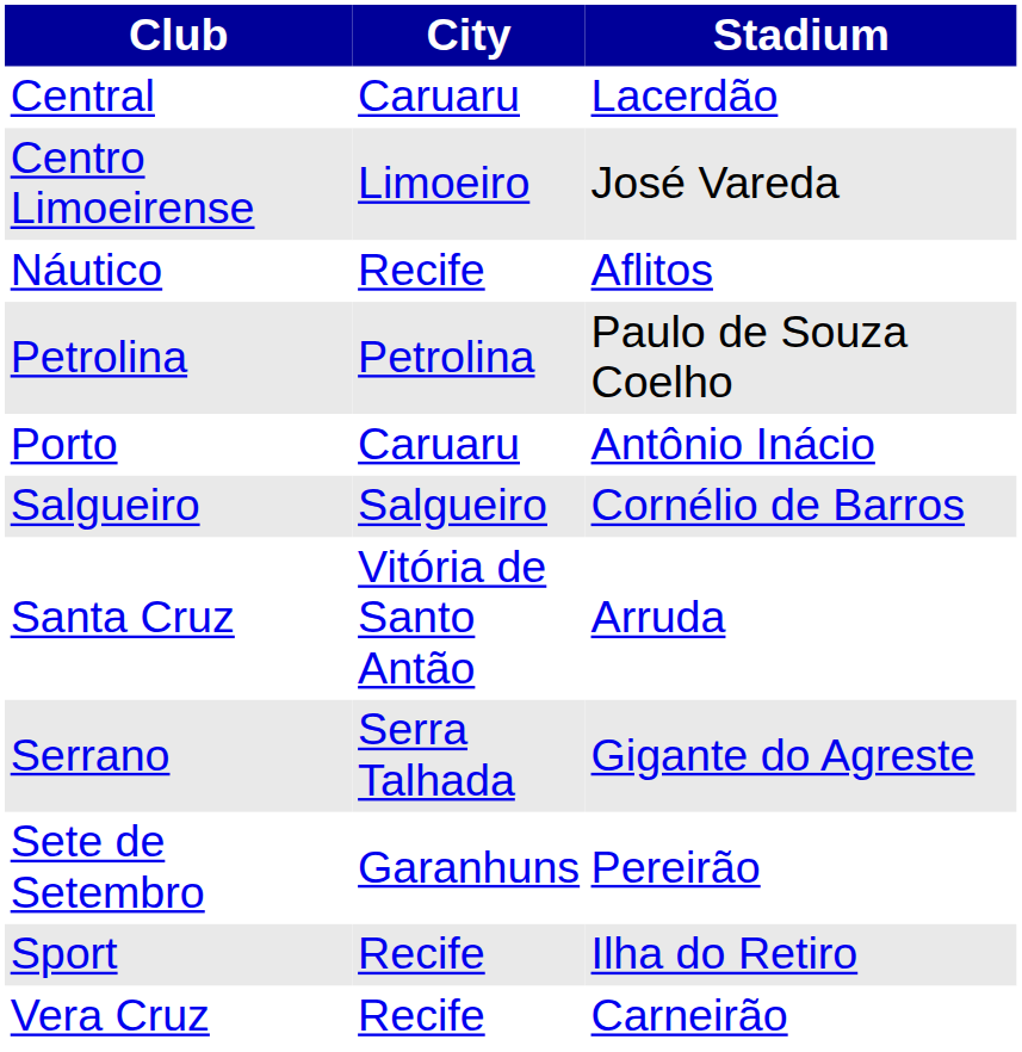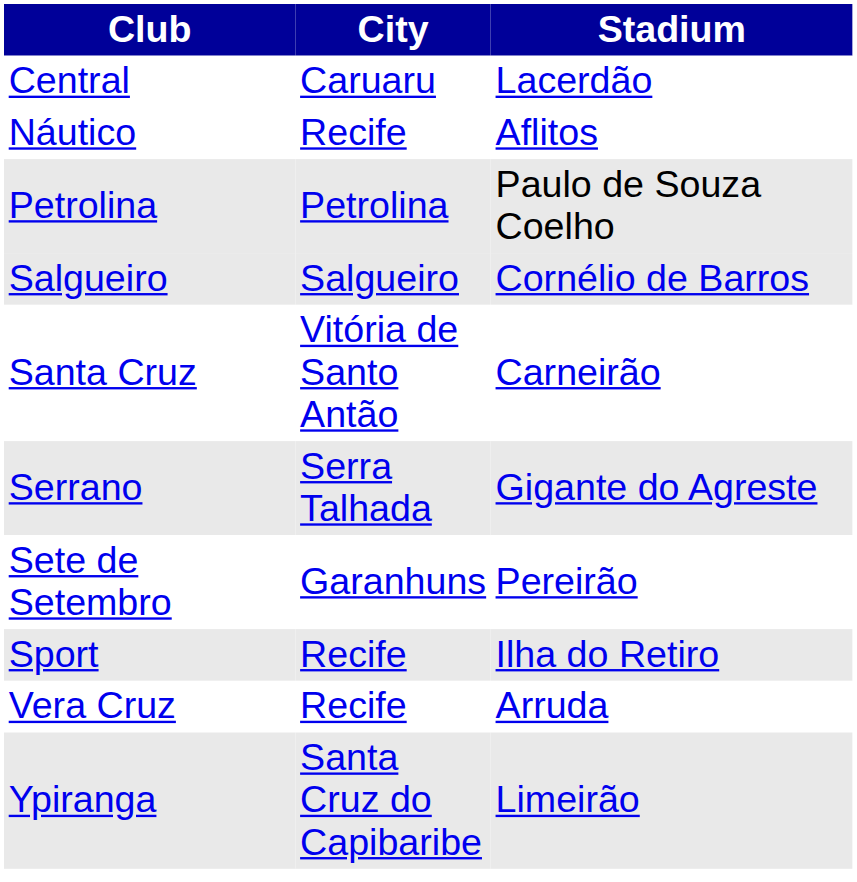- row: Centro Limoeirense | Limoeiro | José Vareda
- row: Porto | Caruaru | Antônio Inácio
Santa Cruz | Stadium: Arruda -> Carneirão
Vera Cruz | Stadium: Carneirão -> Arruda
+ row: Ypiranga | Santa Cruz do Capibaribe | Limeirão
